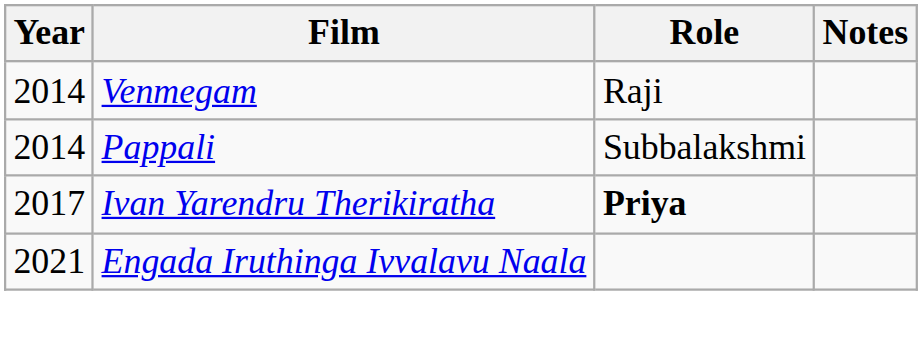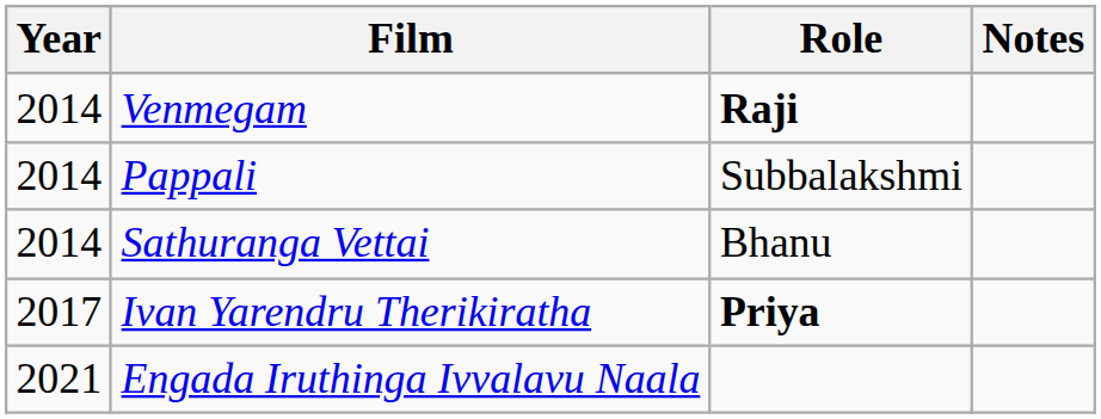Venmegam | Role: normal -> bold
+ row: 2014 | Sathuranga Vettai | Bhanu
